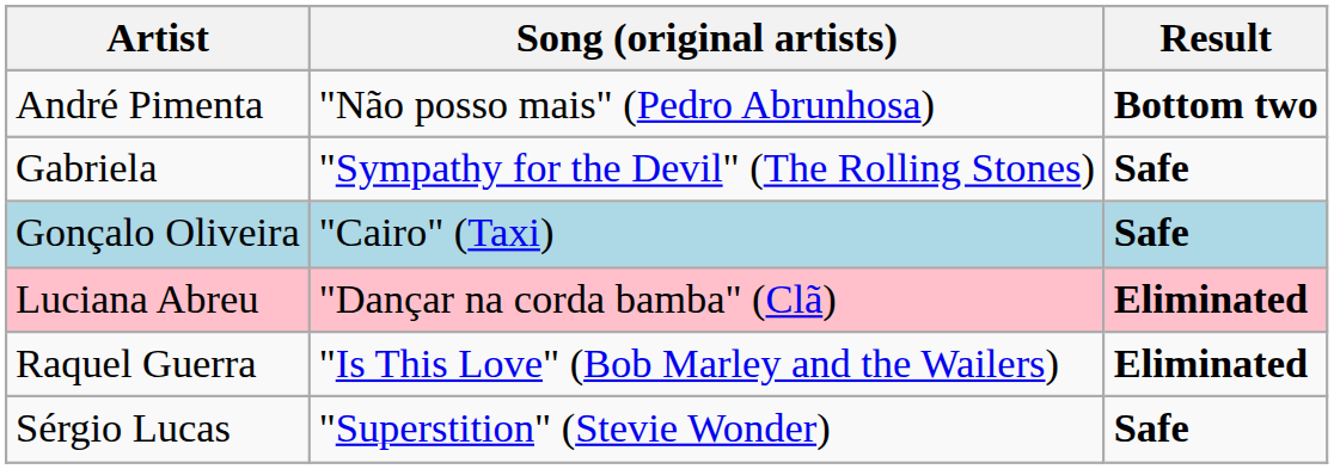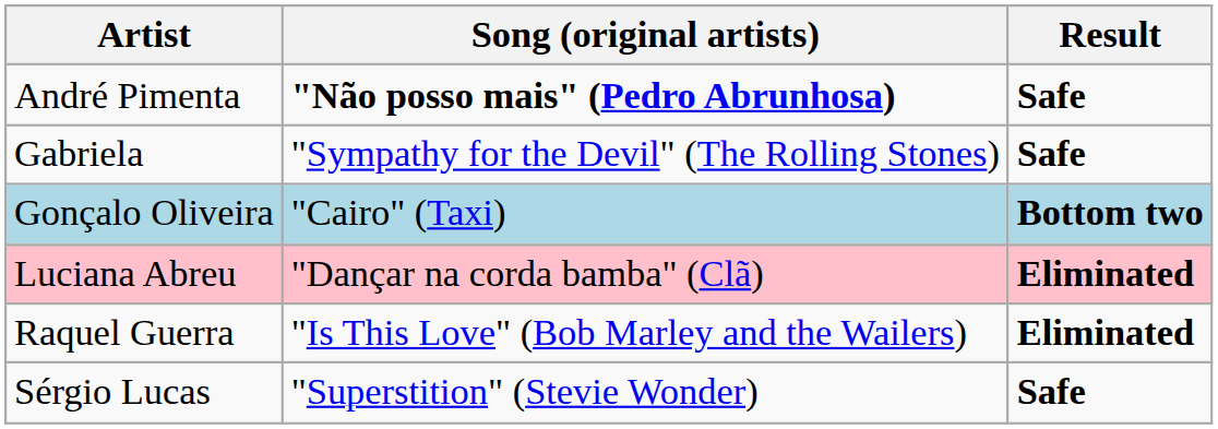André Pimenta | Song (original artists): normal -> bold
André Pimenta | Result: Bottom two -> Safe
Gonçalo Oliveira | Result: Safe -> Bottom two
